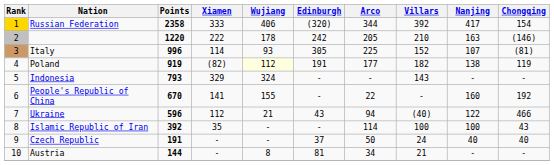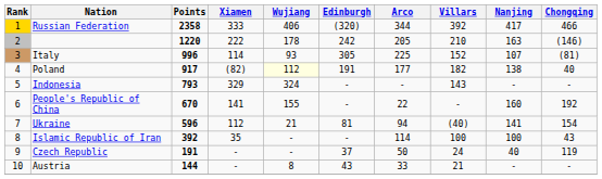Russian Federation | Chongqing: 154 -> 466
Poland | Points: 919 -> 917
Poland | Chongqing: 119 -> 40
Ukraine | Edinburgh: 43 -> 81
Ukraine | Nanjing: 122 -> 141
Ukraine | Chongqing: 466 -> 154
Czech Republic | Chongqing: 40 -> 119
Austria | Edinburgh: 81 -> 43
Austria | Arco: 34 -> 33
